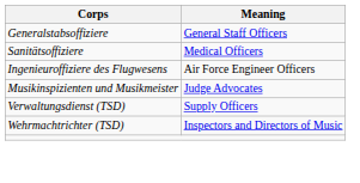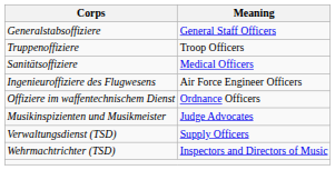+ row: Truppenoffiziere | Troop Officers
+ row: Offiziere im waffentechnischem Dienst | Ordnance Officers
